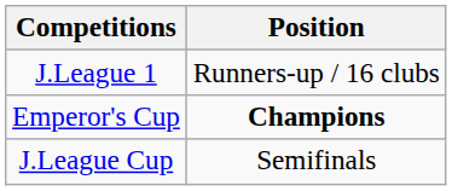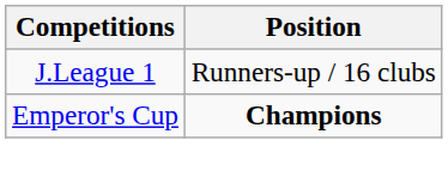- row: J.League Cup | Semifinals
